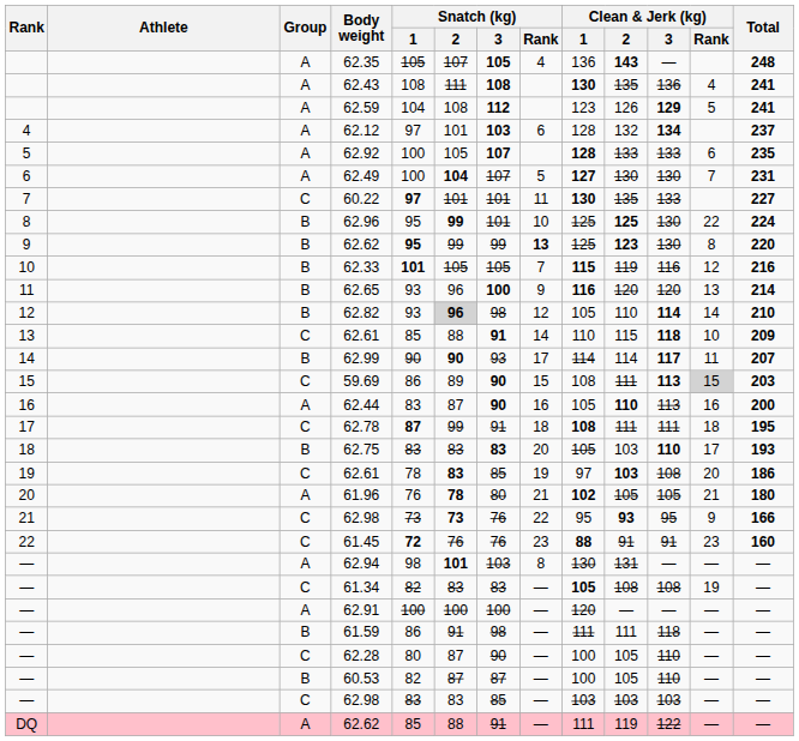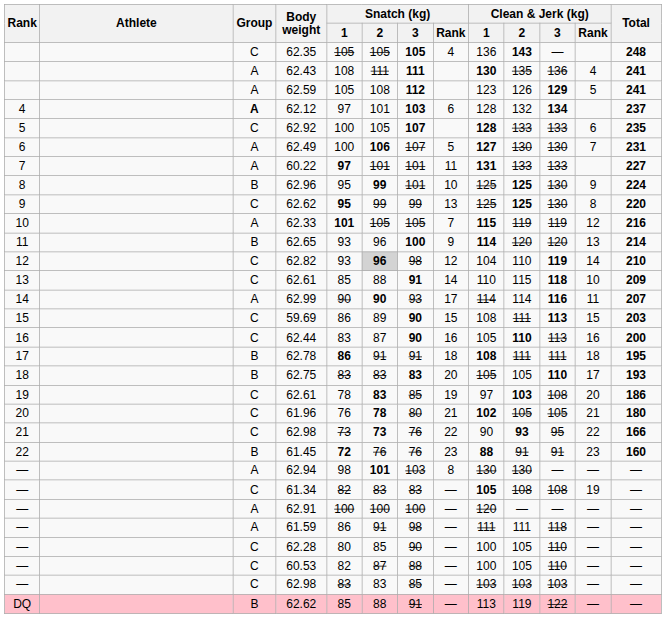62.35 | Group: A -> C
62.35 | Snatch (kg) / 2: 107 -> 105
62.43 | Snatch (kg) / 3: 108 -> 111
62.59 | Snatch (kg) / 1: 104 -> 105
62.12 | Group: normal -> bold
62.92 | Group: A -> C
62.49 | Snatch (kg) / 2: 104 -> 106
60.22 | Group: C -> A
60.22 | Clean & Jerk (kg) / 1: 130 -> 131
60.22 | Clean & Jerk (kg) / 2: 135 -> 133
62.96 | Clean & Jerk (kg) / Rank: 22 -> 9
9 / 62.62 | Group: B -> C
9 / 62.62 | Snatch (kg) / Rank: bold -> normal
9 / 62.62 | Clean & Jerk (kg) / 2: 123 -> 125
62.33 | Group: B -> A
62.33 | Clean & Jerk (kg) / 3: 116 -> 119
62.65 | Clean & Jerk (kg) / 1: 116 -> 114
62.82 | Group: B -> C
62.82 | Clean & Jerk (kg) / 1: 105 -> 104
62.82 | Clean & Jerk (kg) / 3: 114 -> 119
62.99 | Group: B -> A
62.99 | Clean & Jerk (kg) / 3: 117 -> 116
59.69 | Clean & Jerk (kg) / Rank: lightgrey background -> no background
62.44 | Group: A -> C
62.78 | Group: C -> B
62.78 | Snatch (kg) / 1: 87 -> 86
62.78 | Snatch (kg) / 2: 99 -> 91
62.75 | Clean & Jerk (kg) / 2: 103 -> 105
61.96 | Group: A -> C
21 / 62.98 | Clean & Jerk (kg) / 1: 95 -> 90
21 / 62.98 | Clean & Jerk (kg) / Rank: 9 -> 22
61.45 | Group: C -> B
62.94 | Clean & Jerk (kg) / 2: 131 -> 130
61.59 | Group: B -> A
62.28 | Snatch (kg) / 2: 87 -> 85
60.53 | Group: B -> C
60.53 | Snatch (kg) / 3: 87 -> 88
DQ / 62.62 | Group: A -> B
DQ / 62.62 | Clean & Jerk (kg) / 1: 111 -> 113
